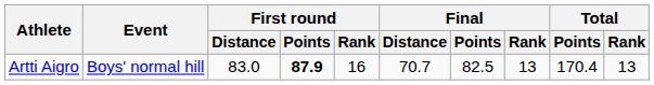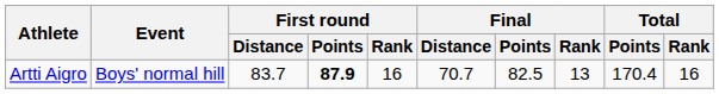Artti Aigro | First round / Distance: 83.0 -> 83.7
Artti Aigro | Total / Rank: 13 -> 16
